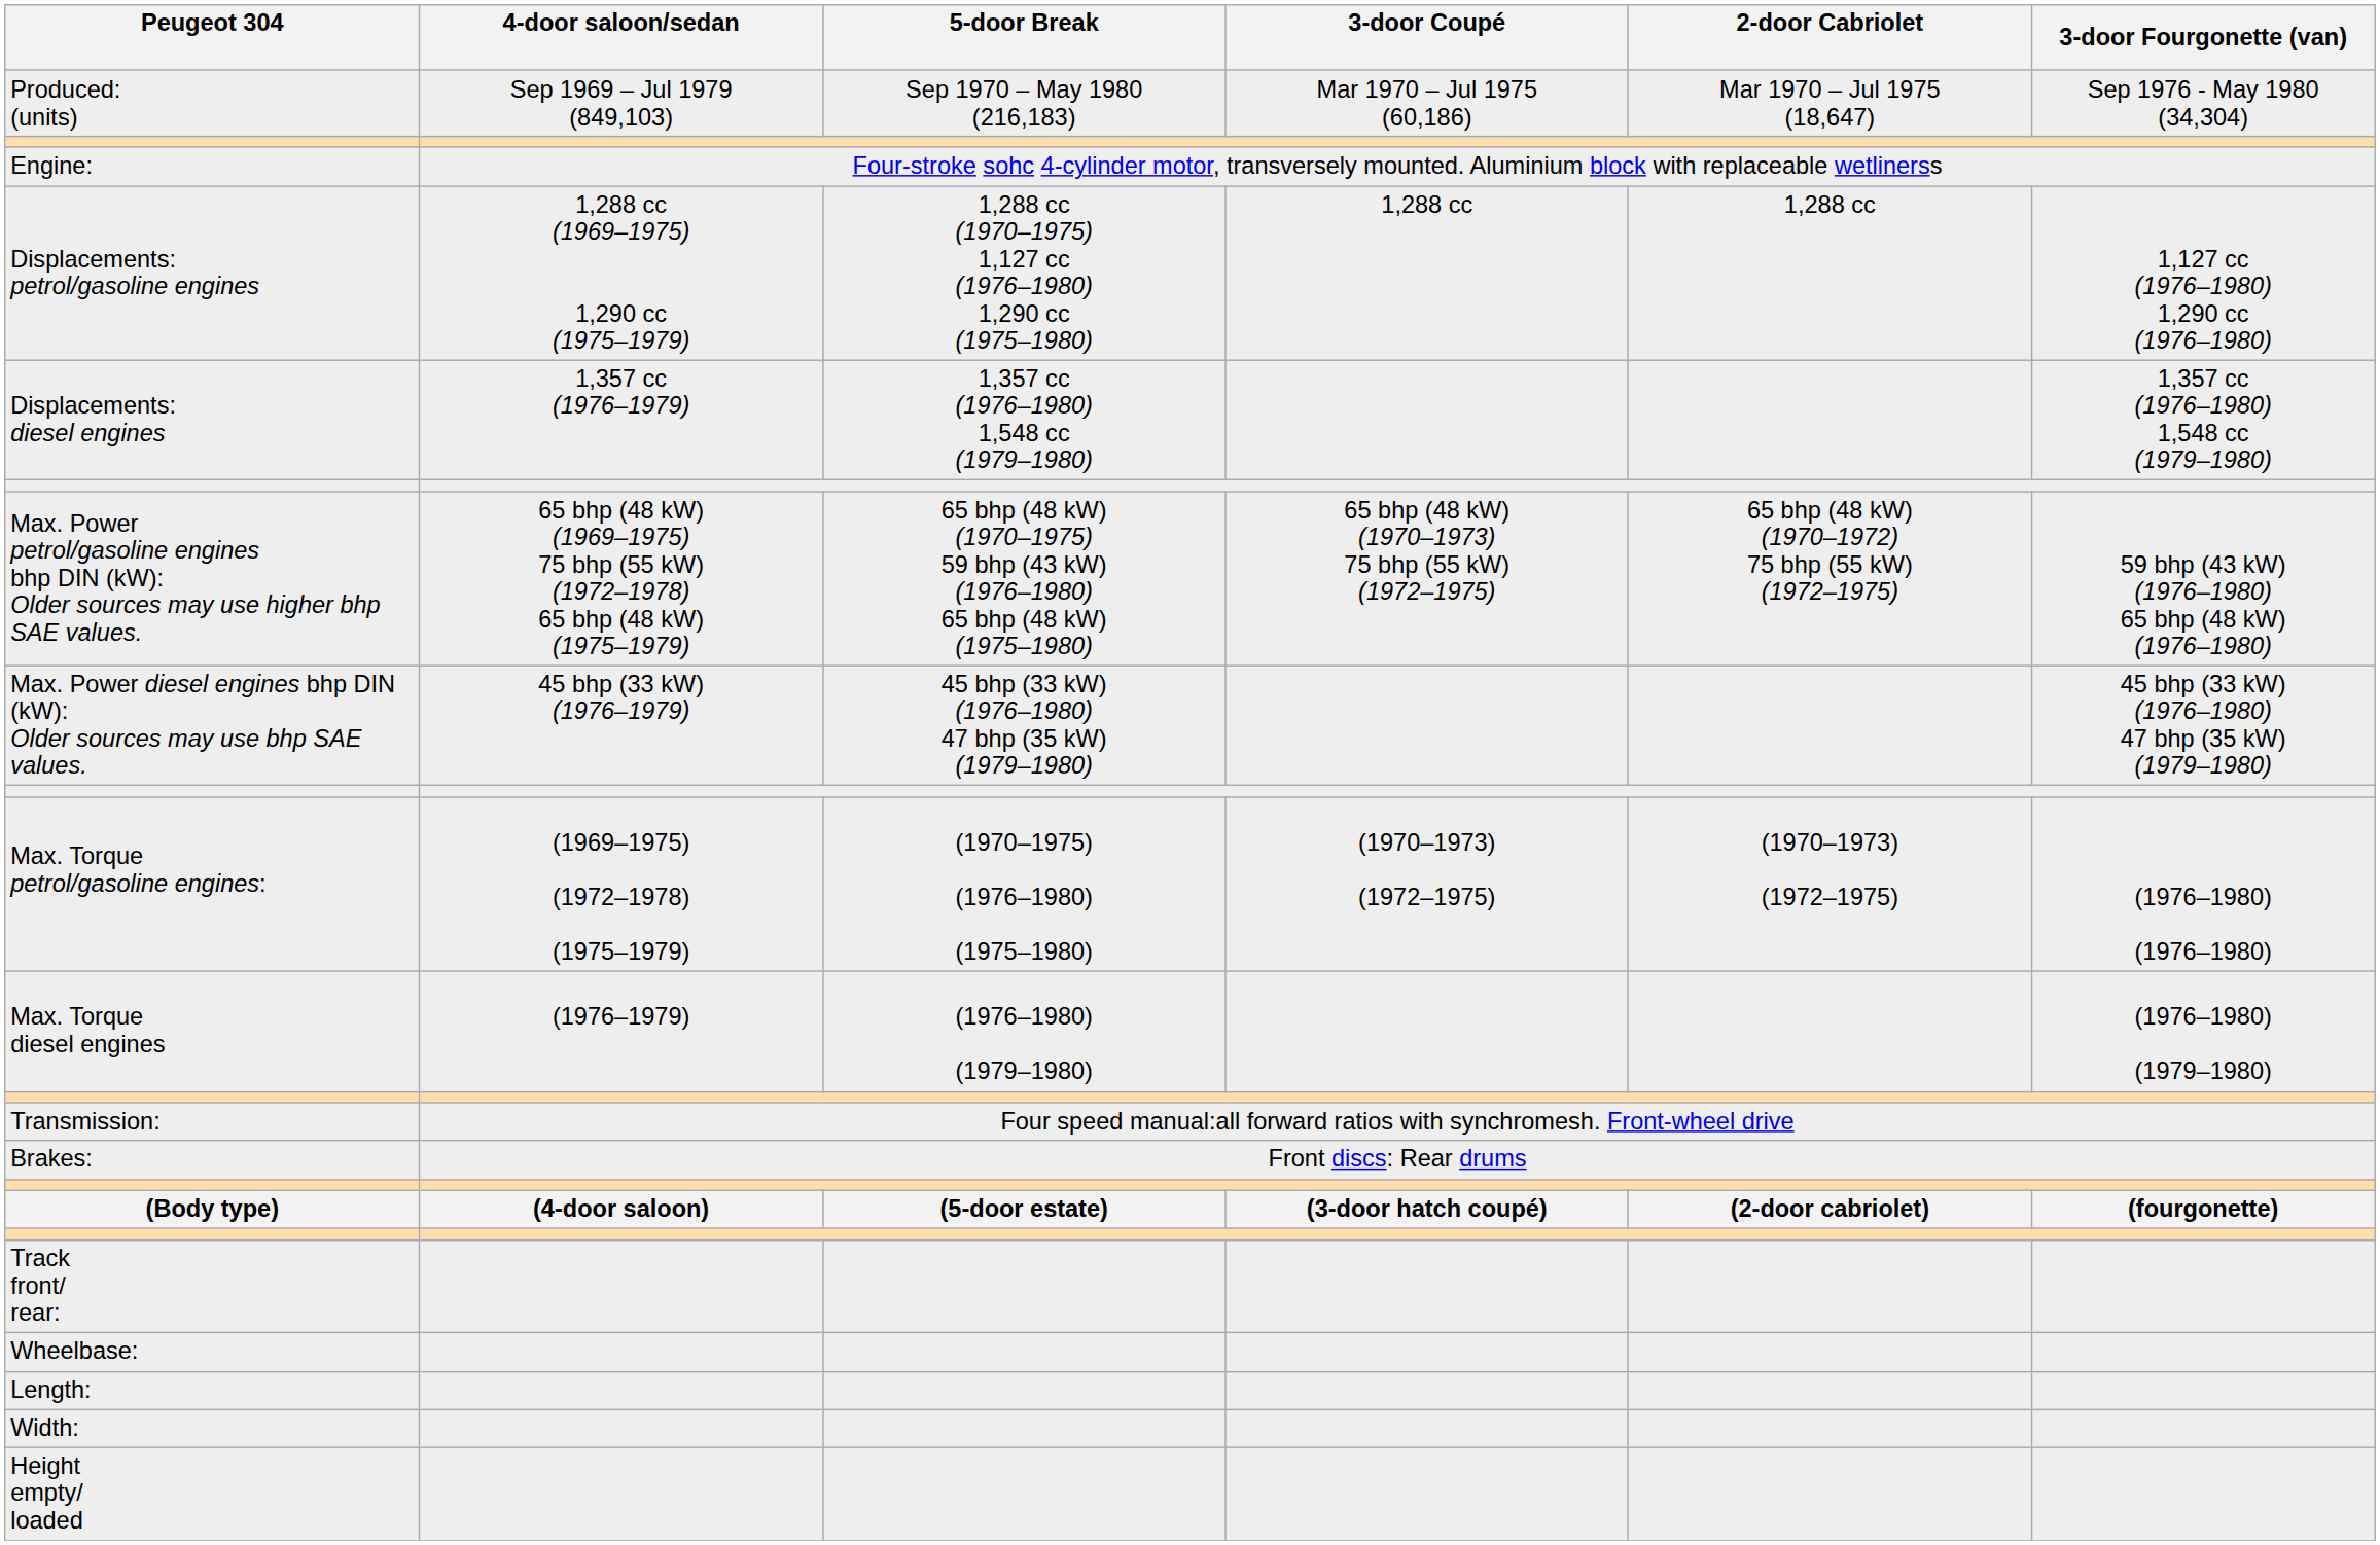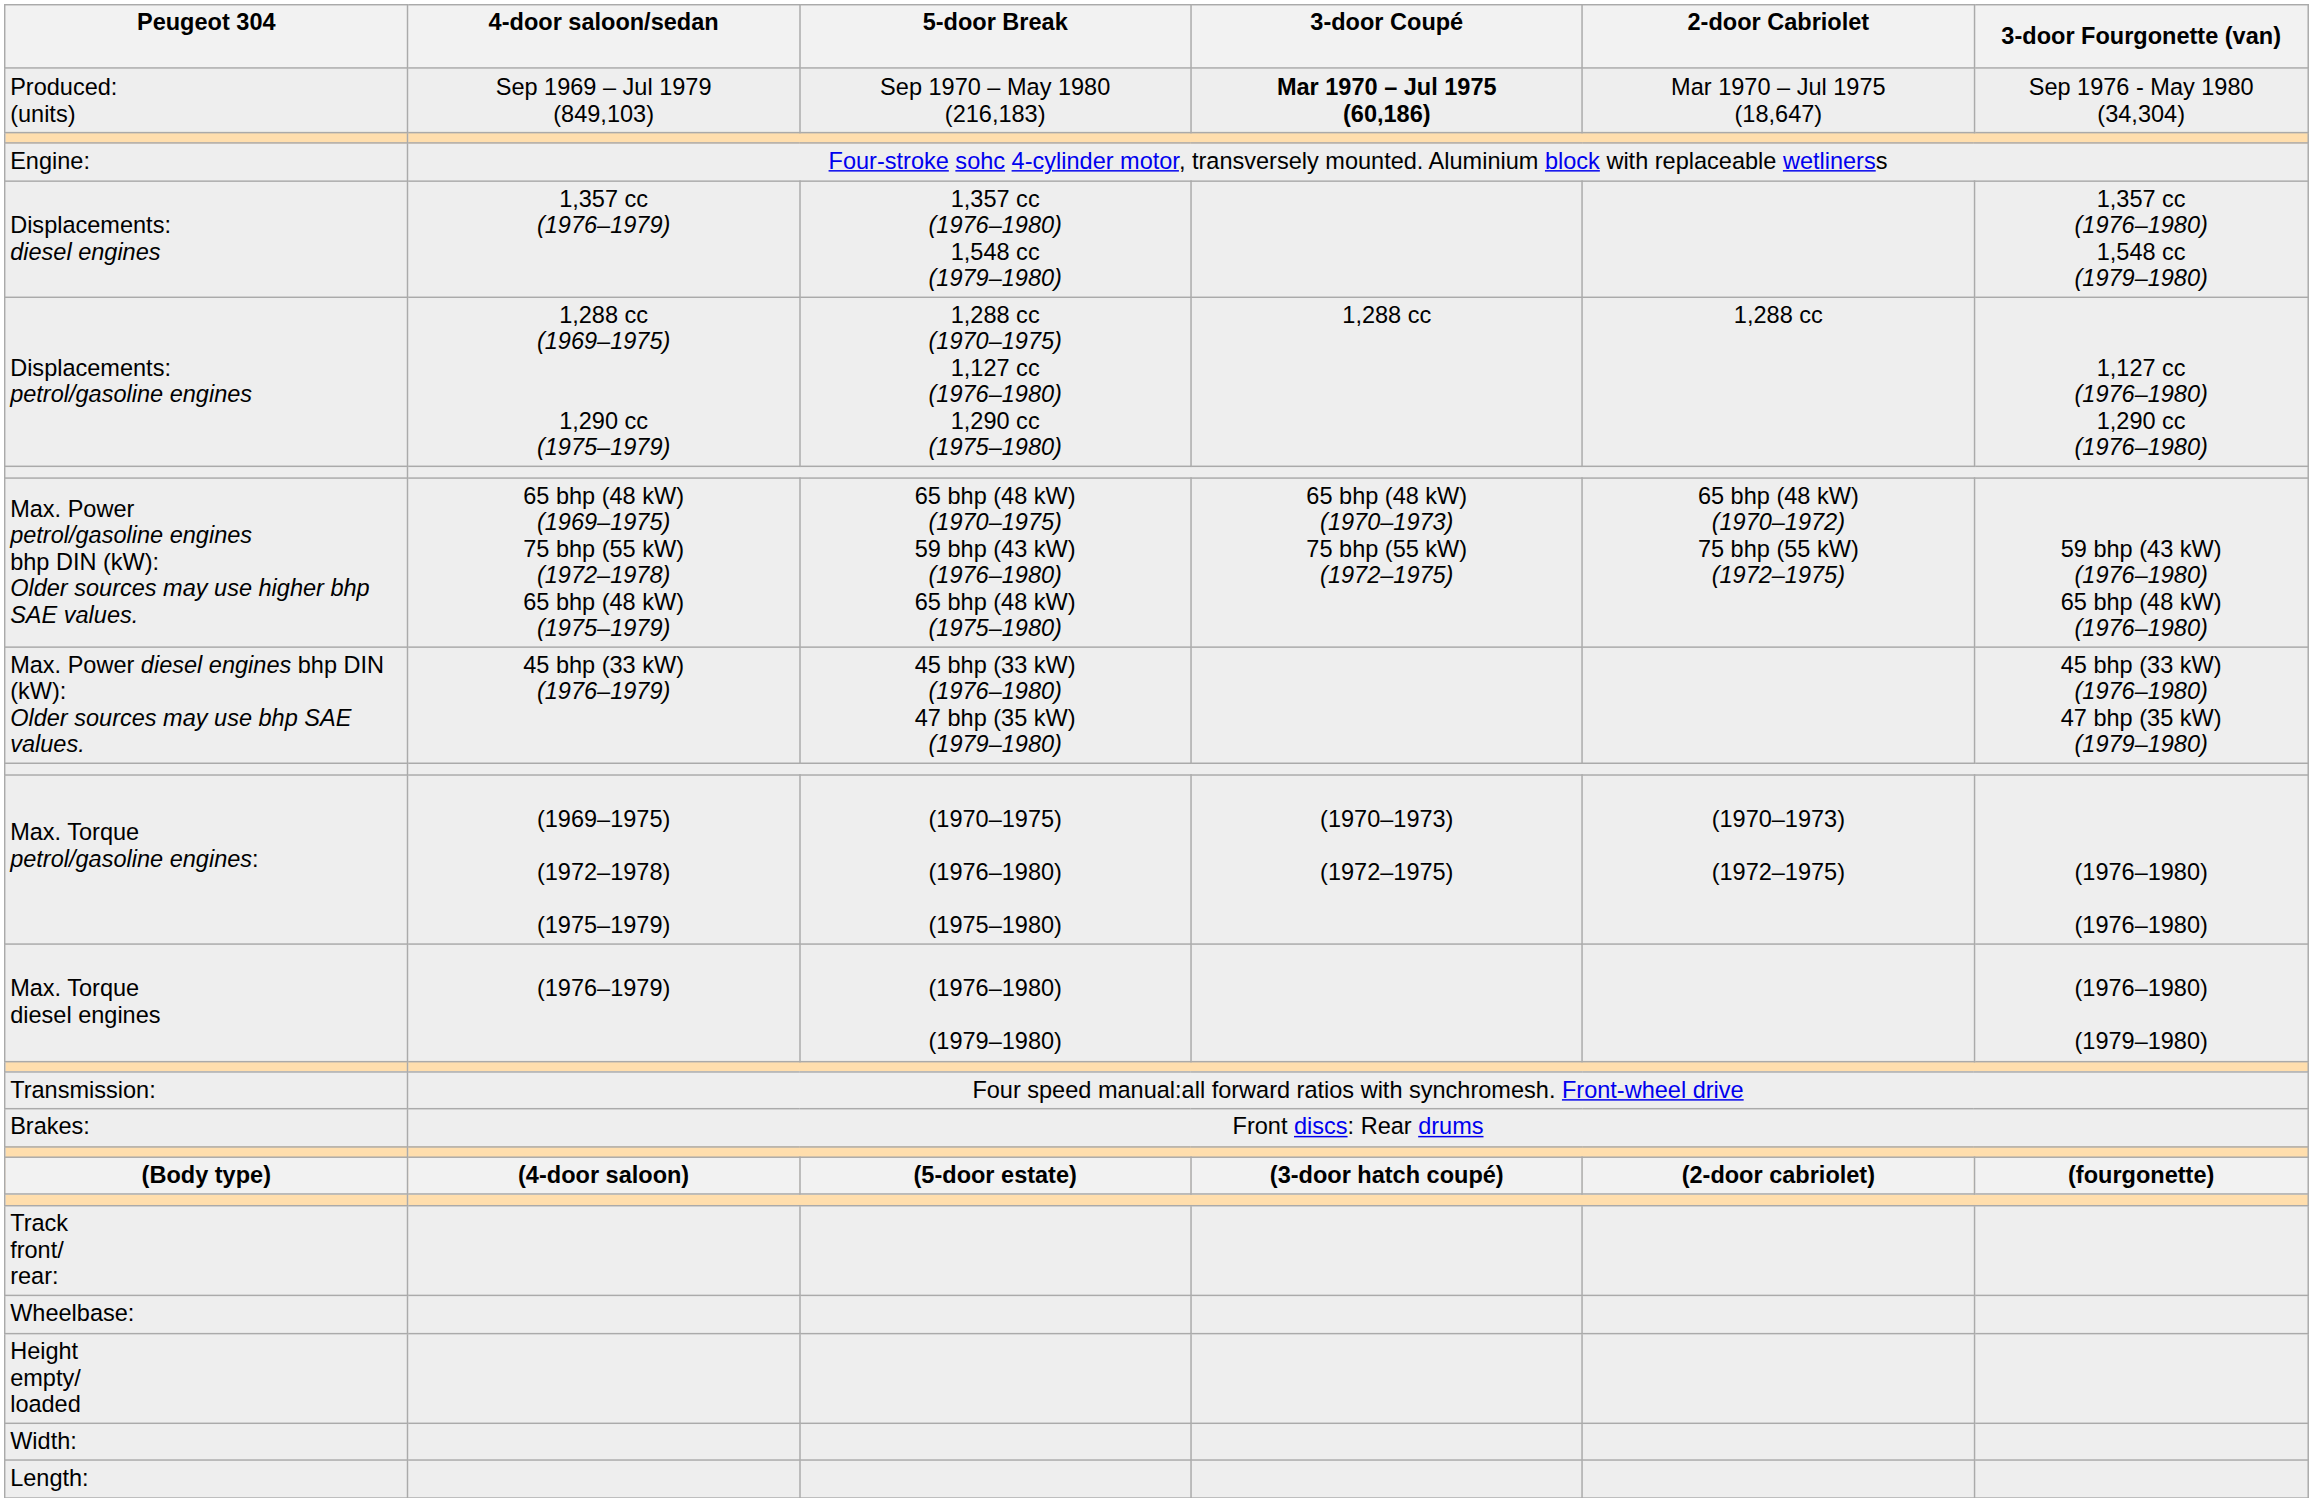Produced: (units) | 3-door Coupé: normal -> bold
rows swapped: Displacements: petrol/gasoline engines <-> Displacements: diesel engines
rows swapped: Length: <-> Height empty/ loaded
